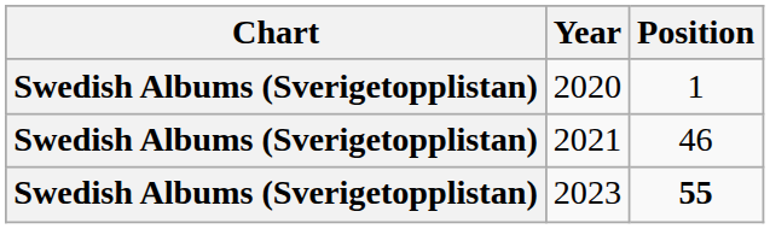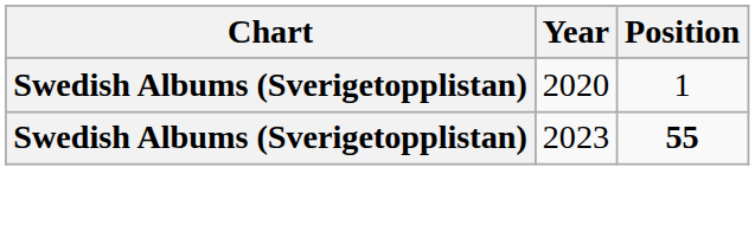- row: Swedish Albums (Sverigetopplistan) | 2021 | 46
